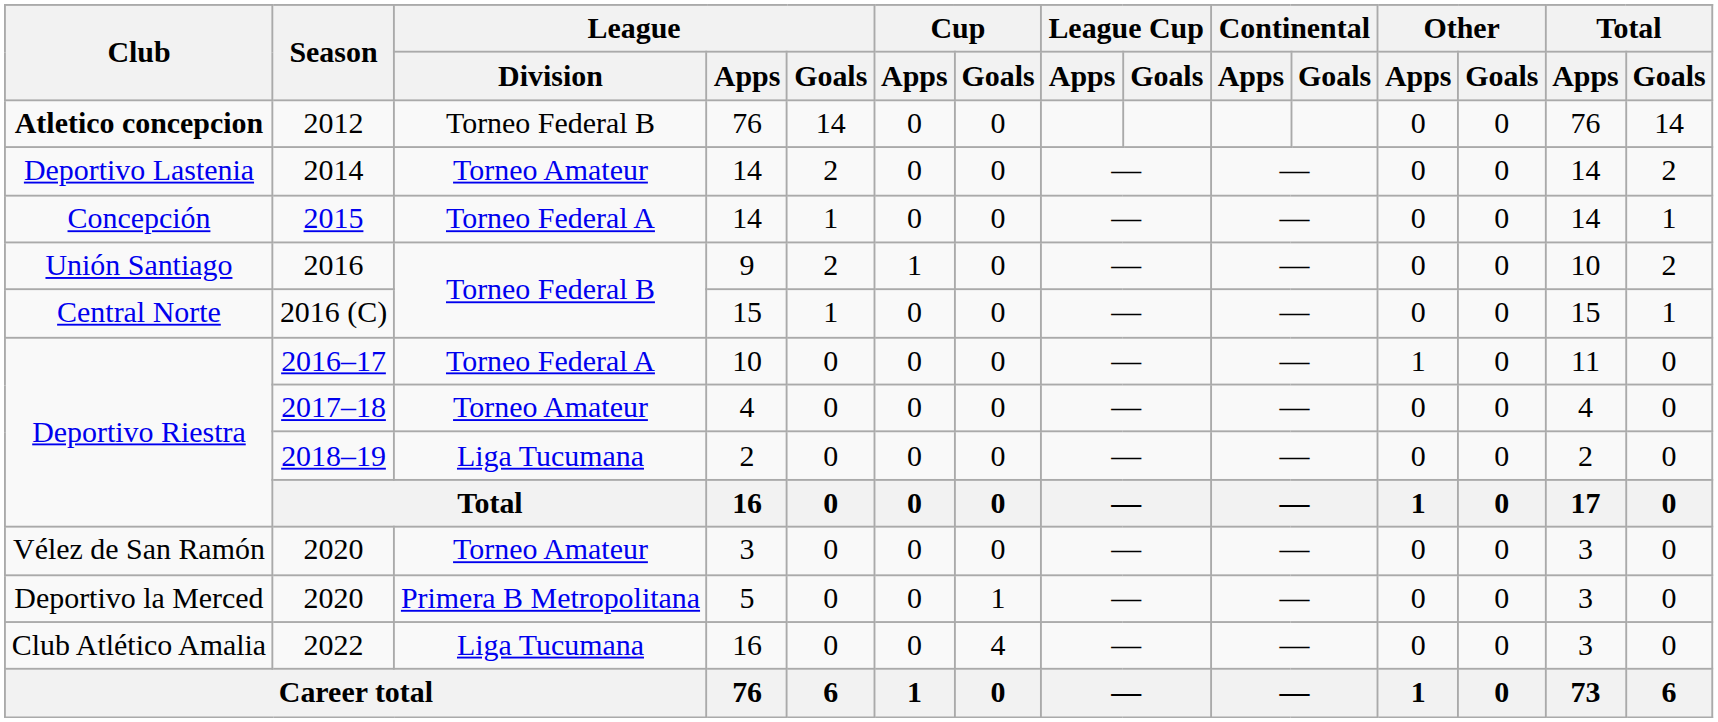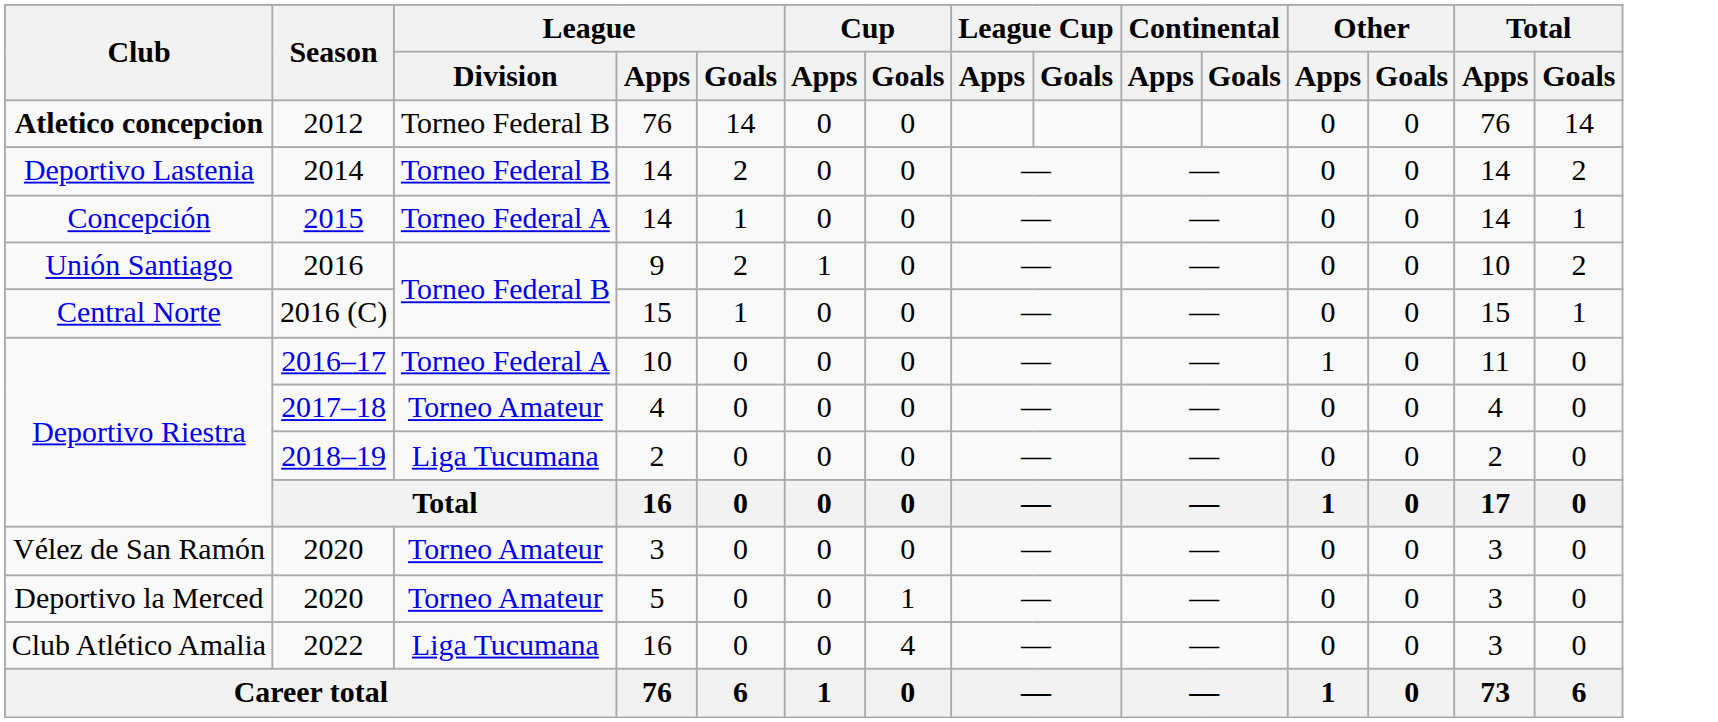2014 | League / Division: Torneo Amateur -> Torneo Federal B
2020 / 5 | League / Division: Primera B Metropolitana -> Torneo Amateur
